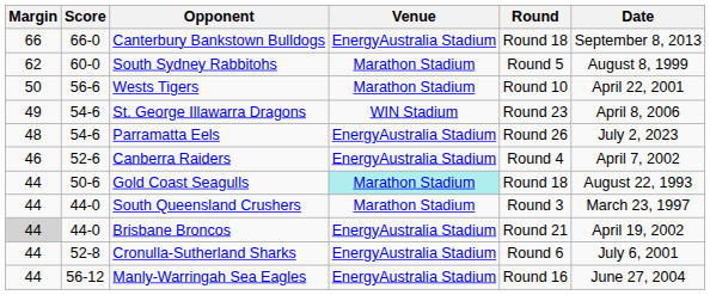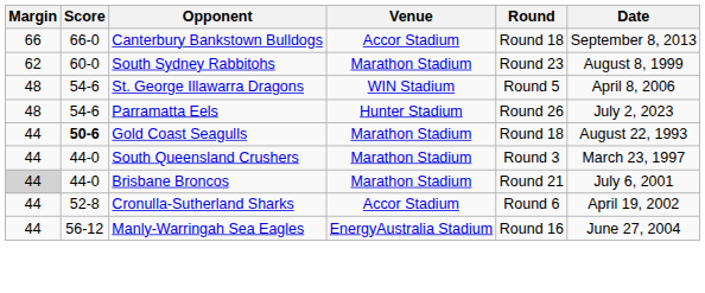Canterbury Bankstown Bulldogs | Venue: EnergyAustralia Stadium -> Accor Stadium
South Sydney Rabbitohs | Round: Round 5 -> Round 23
- row: 50 | 56-6 | Wests Tigers | Marathon Stadium | Round 10 | April 22, 2001
St. George Illawarra Dragons | Margin: 49 -> 48
St. George Illawarra Dragons | Round: Round 23 -> Round 5
Parramatta Eels | Venue: EnergyAustralia Stadium -> Hunter Stadium
- row: 46 | 52-6 | Canberra Raiders | EnergyAustralia Stadium | Round 4 | April 7, 2002
Gold Coast Seagulls | Score: normal -> bold
Gold Coast Seagulls | Venue: paleturquoise background -> no background
Brisbane Broncos | Venue: EnergyAustralia Stadium -> Marathon Stadium
Brisbane Broncos | Date: April 19, 2002 -> July 6, 2001
Cronulla-Sutherland Sharks | Venue: EnergyAustralia Stadium -> Accor Stadium
Cronulla-Sutherland Sharks | Date: July 6, 2001 -> April 19, 2002
